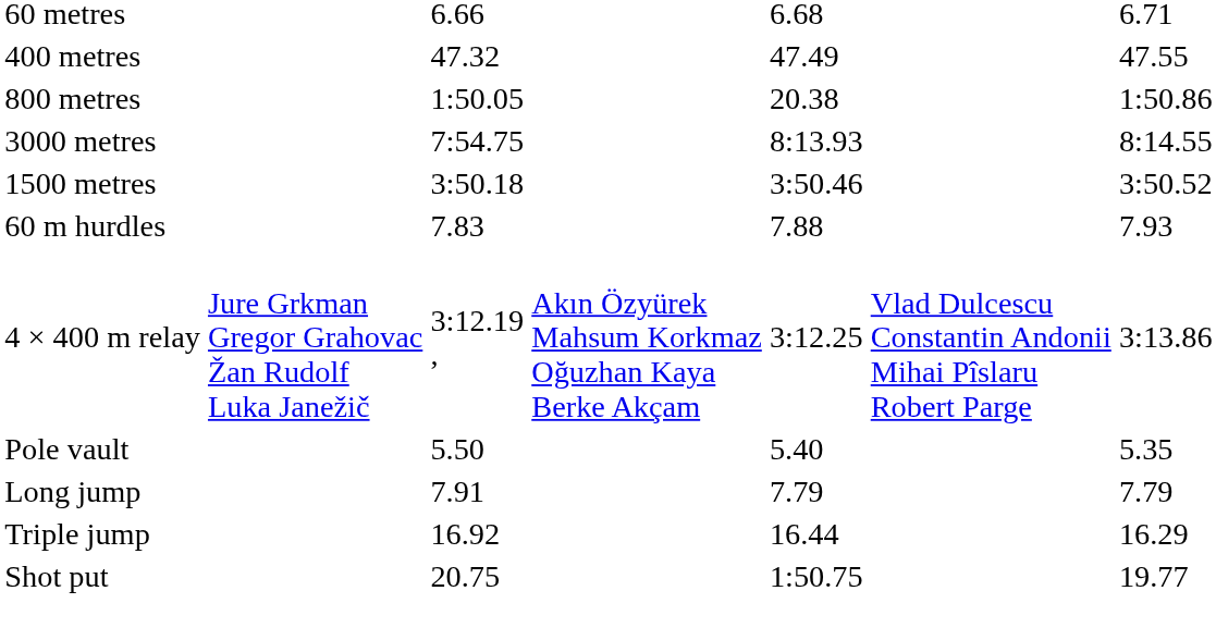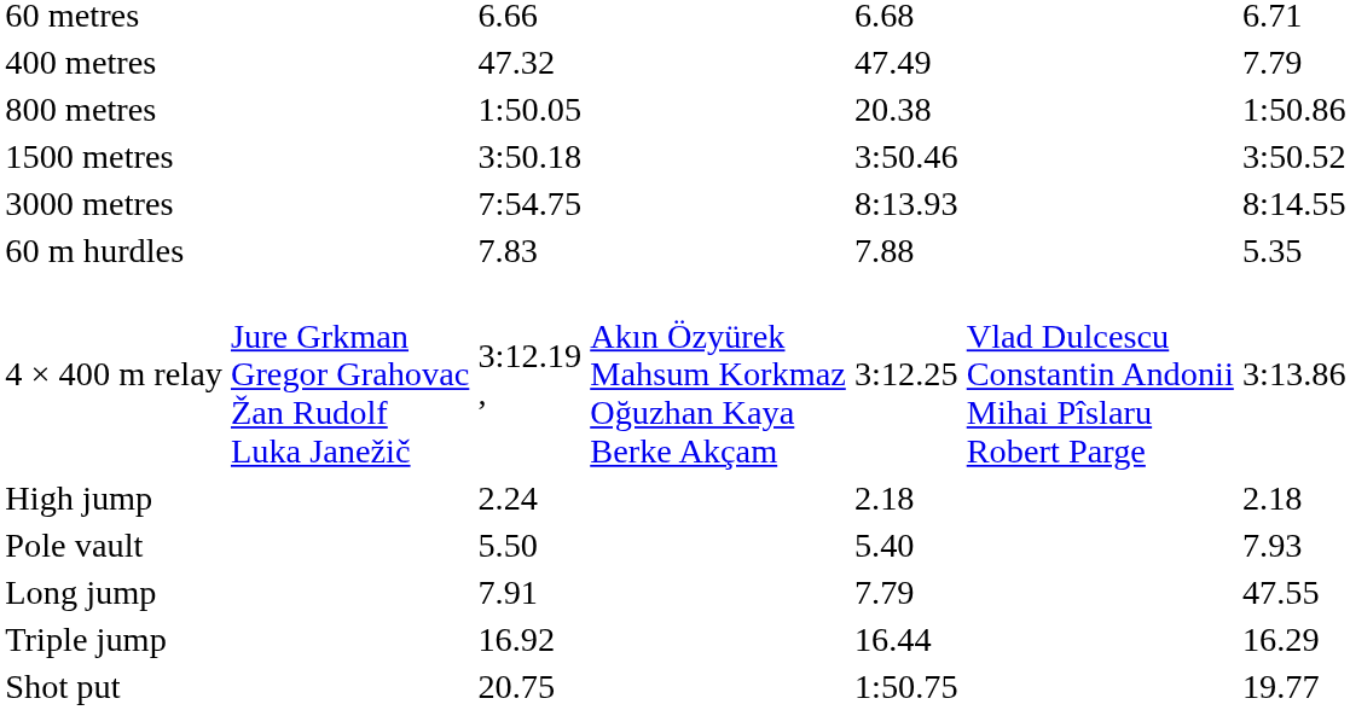400 metres | column 7: 47.55 -> 7.79
rows swapped: 1500 metres <-> 3000 metres
60 m hurdles | column 7: 7.93 -> 5.35
+ row: High jump | 2.24 | 2.18 | 2.18
Pole vault | column 7: 5.35 -> 7.93
Long jump | column 7: 7.79 -> 47.55
